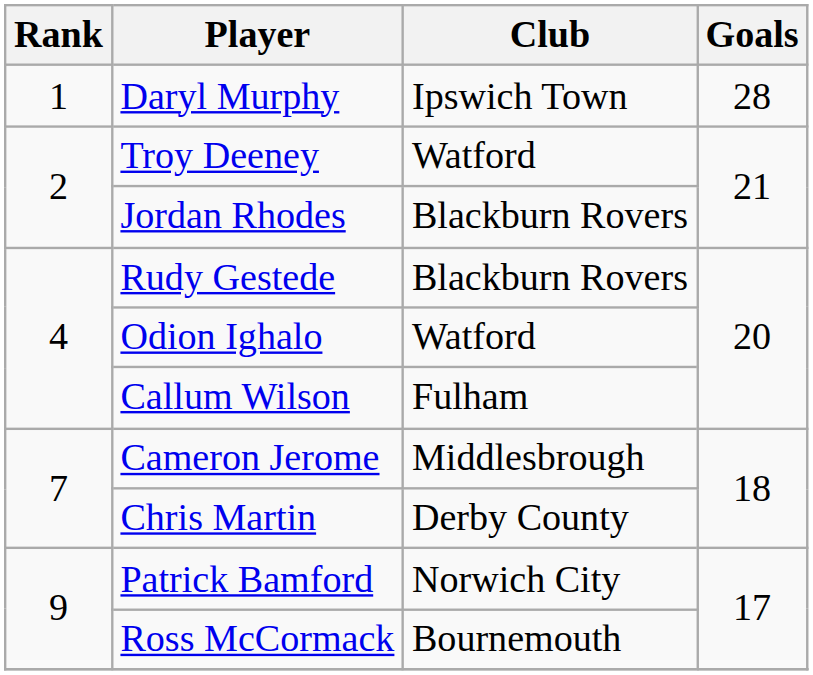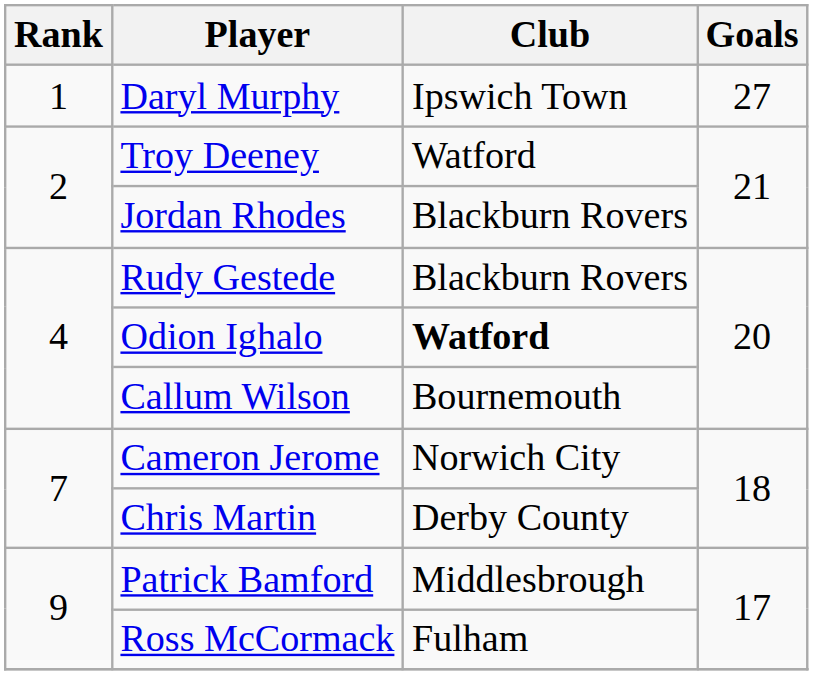Daryl Murphy | Goals: 28 -> 27
Odion Ighalo | Club: normal -> bold
Callum Wilson | Club: Fulham -> Bournemouth
Cameron Jerome | Club: Middlesbrough -> Norwich City
Patrick Bamford | Club: Norwich City -> Middlesbrough
Ross McCormack | Club: Bournemouth -> Fulham
